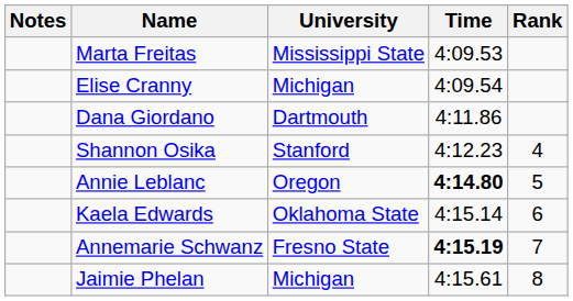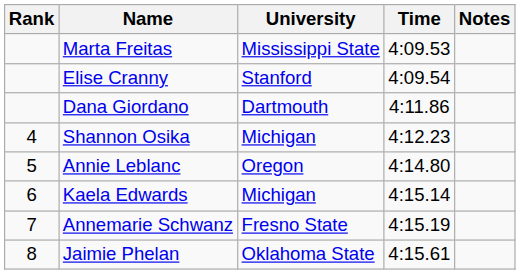columns swapped: Rank <-> Notes
Elise Cranny | University: Michigan -> Stanford
Shannon Osika | University: Stanford -> Michigan
Annie Leblanc | Time: bold -> normal
Kaela Edwards | University: Oklahoma State -> Michigan
Annemarie Schwanz | Time: bold -> normal
Jaimie Phelan | University: Michigan -> Oklahoma State
